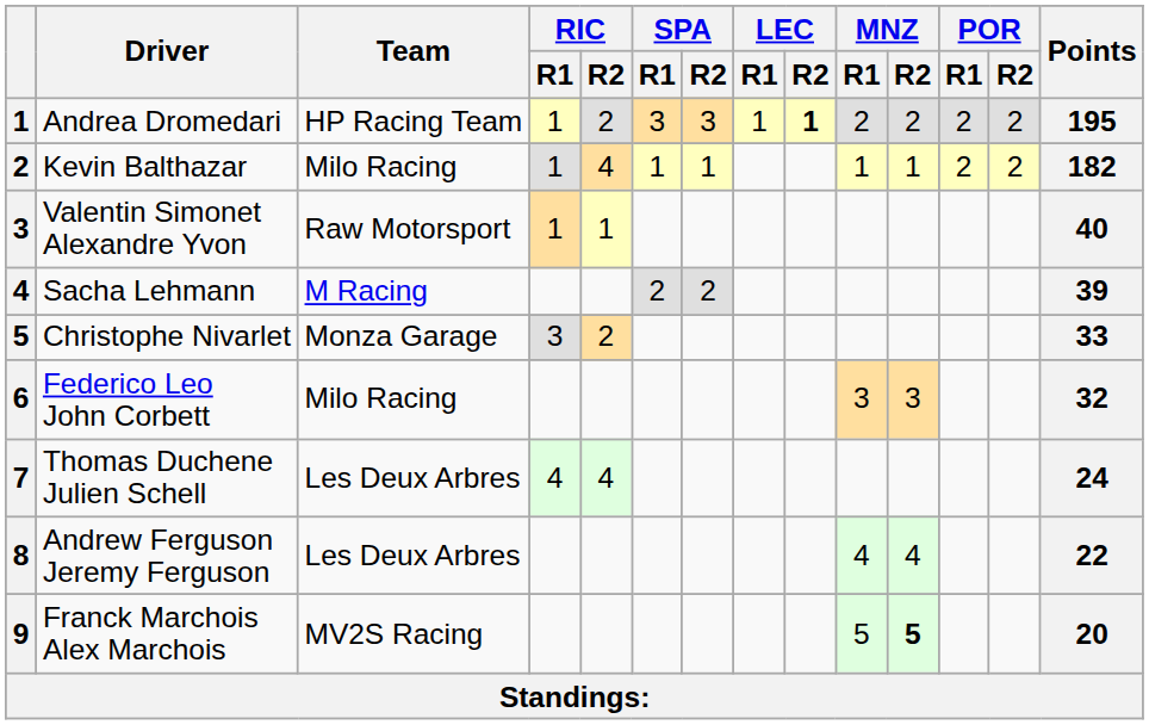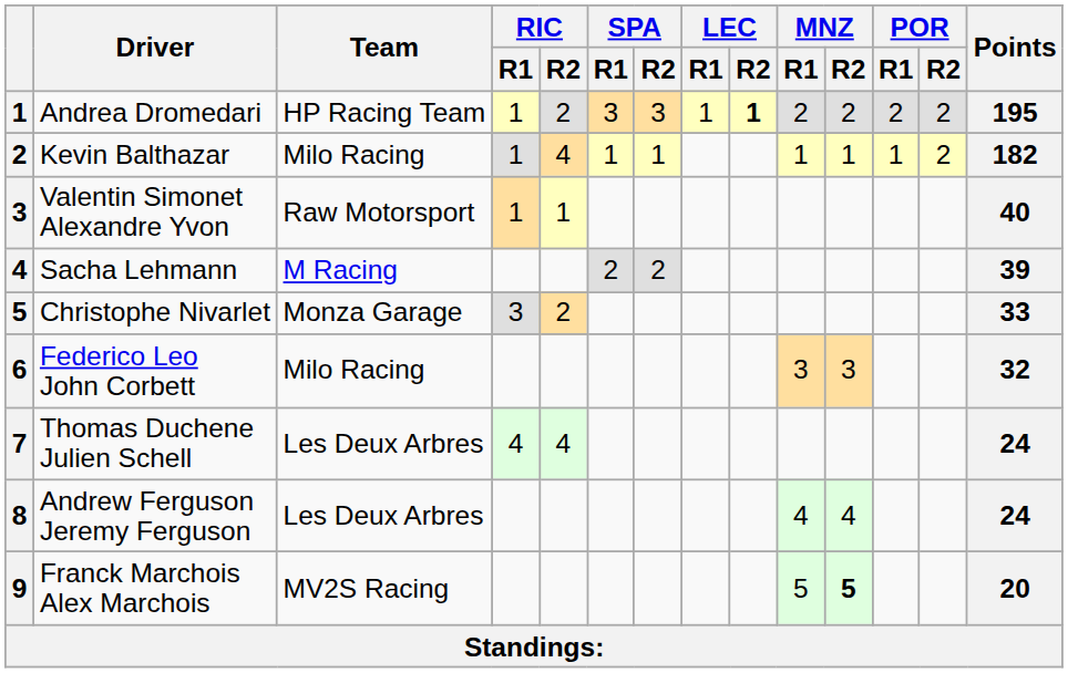Kevin Balthazar | POR / R1: 2 -> 1
Andrew Ferguson Jeremy Ferguson | Points: 22 -> 24
